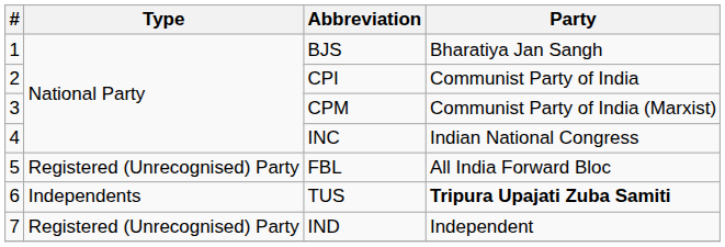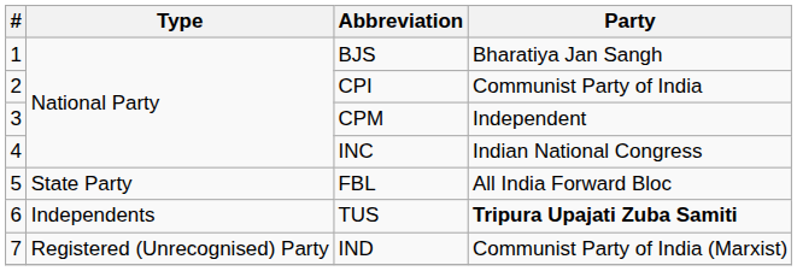CPM | Party: Communist Party of India (Marxist) -> Independent
FBL | Type: Registered (Unrecognised) Party -> State Party
IND | Party: Independent -> Communist Party of India (Marxist)
